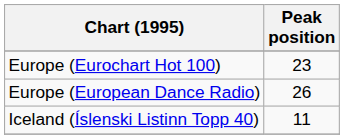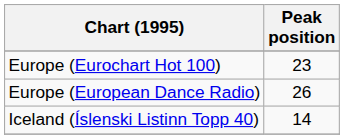Iceland (Íslenski Listinn Topp 40) | Peak position: 11 -> 14
